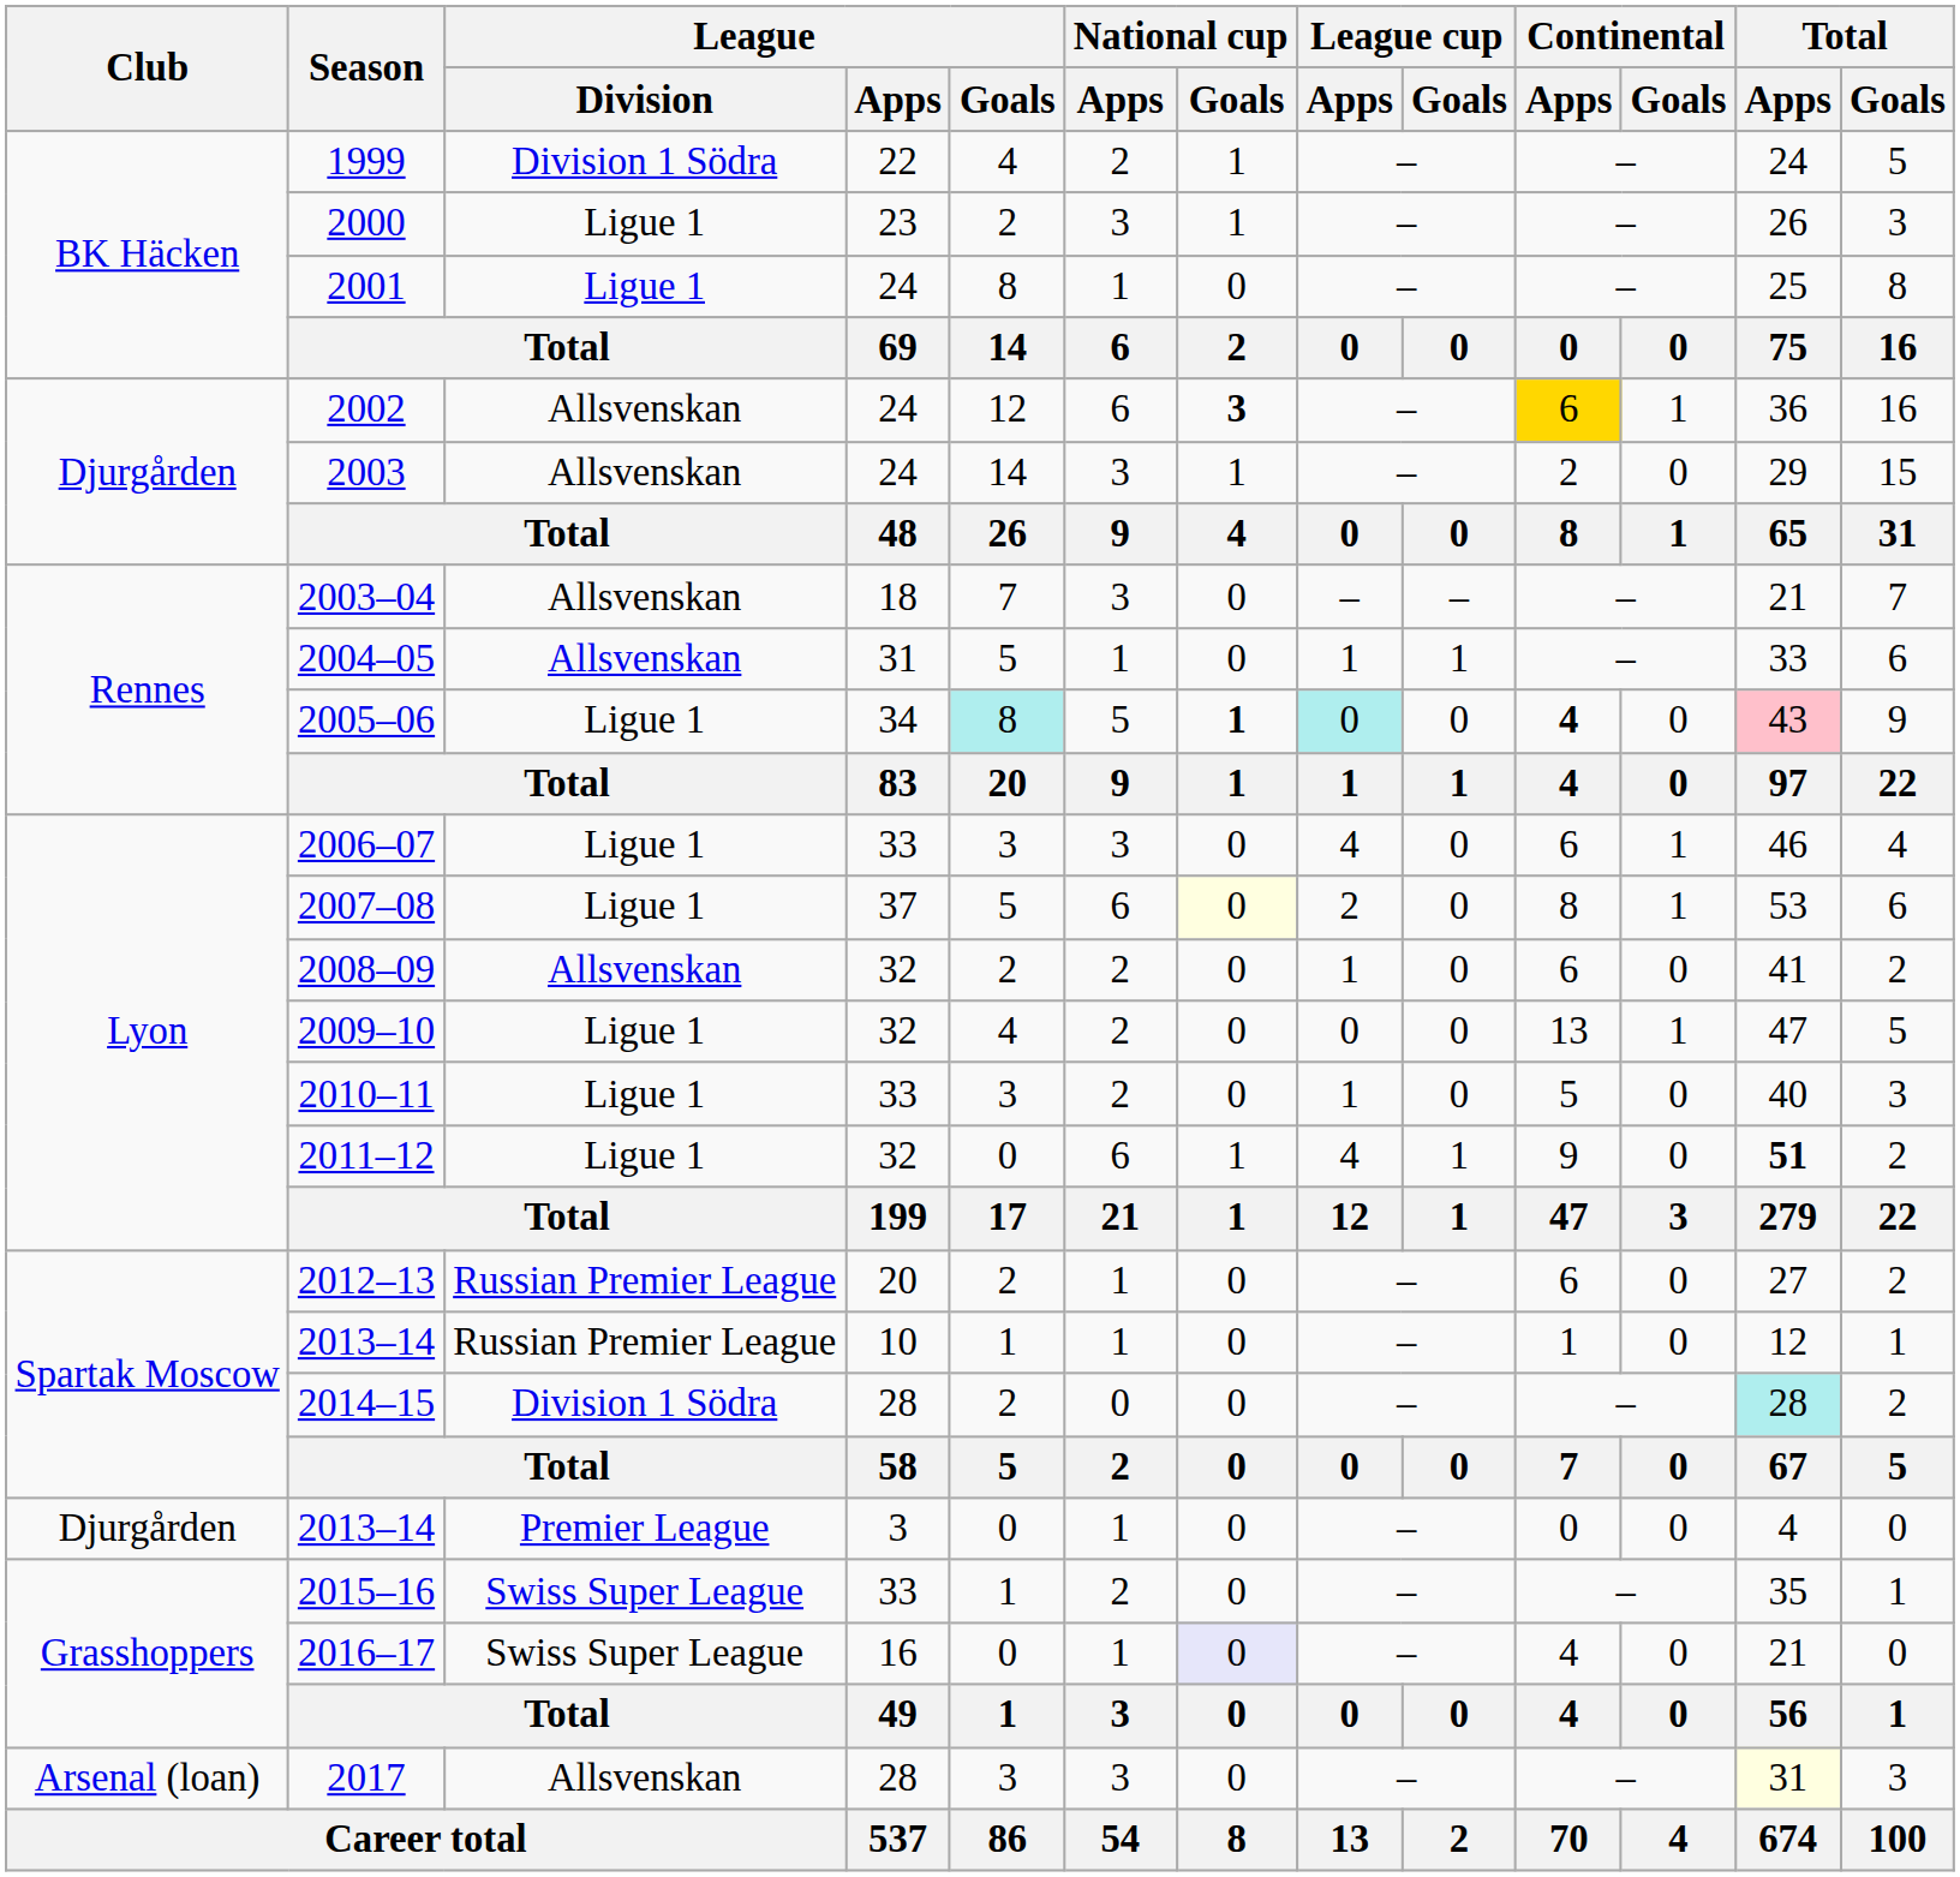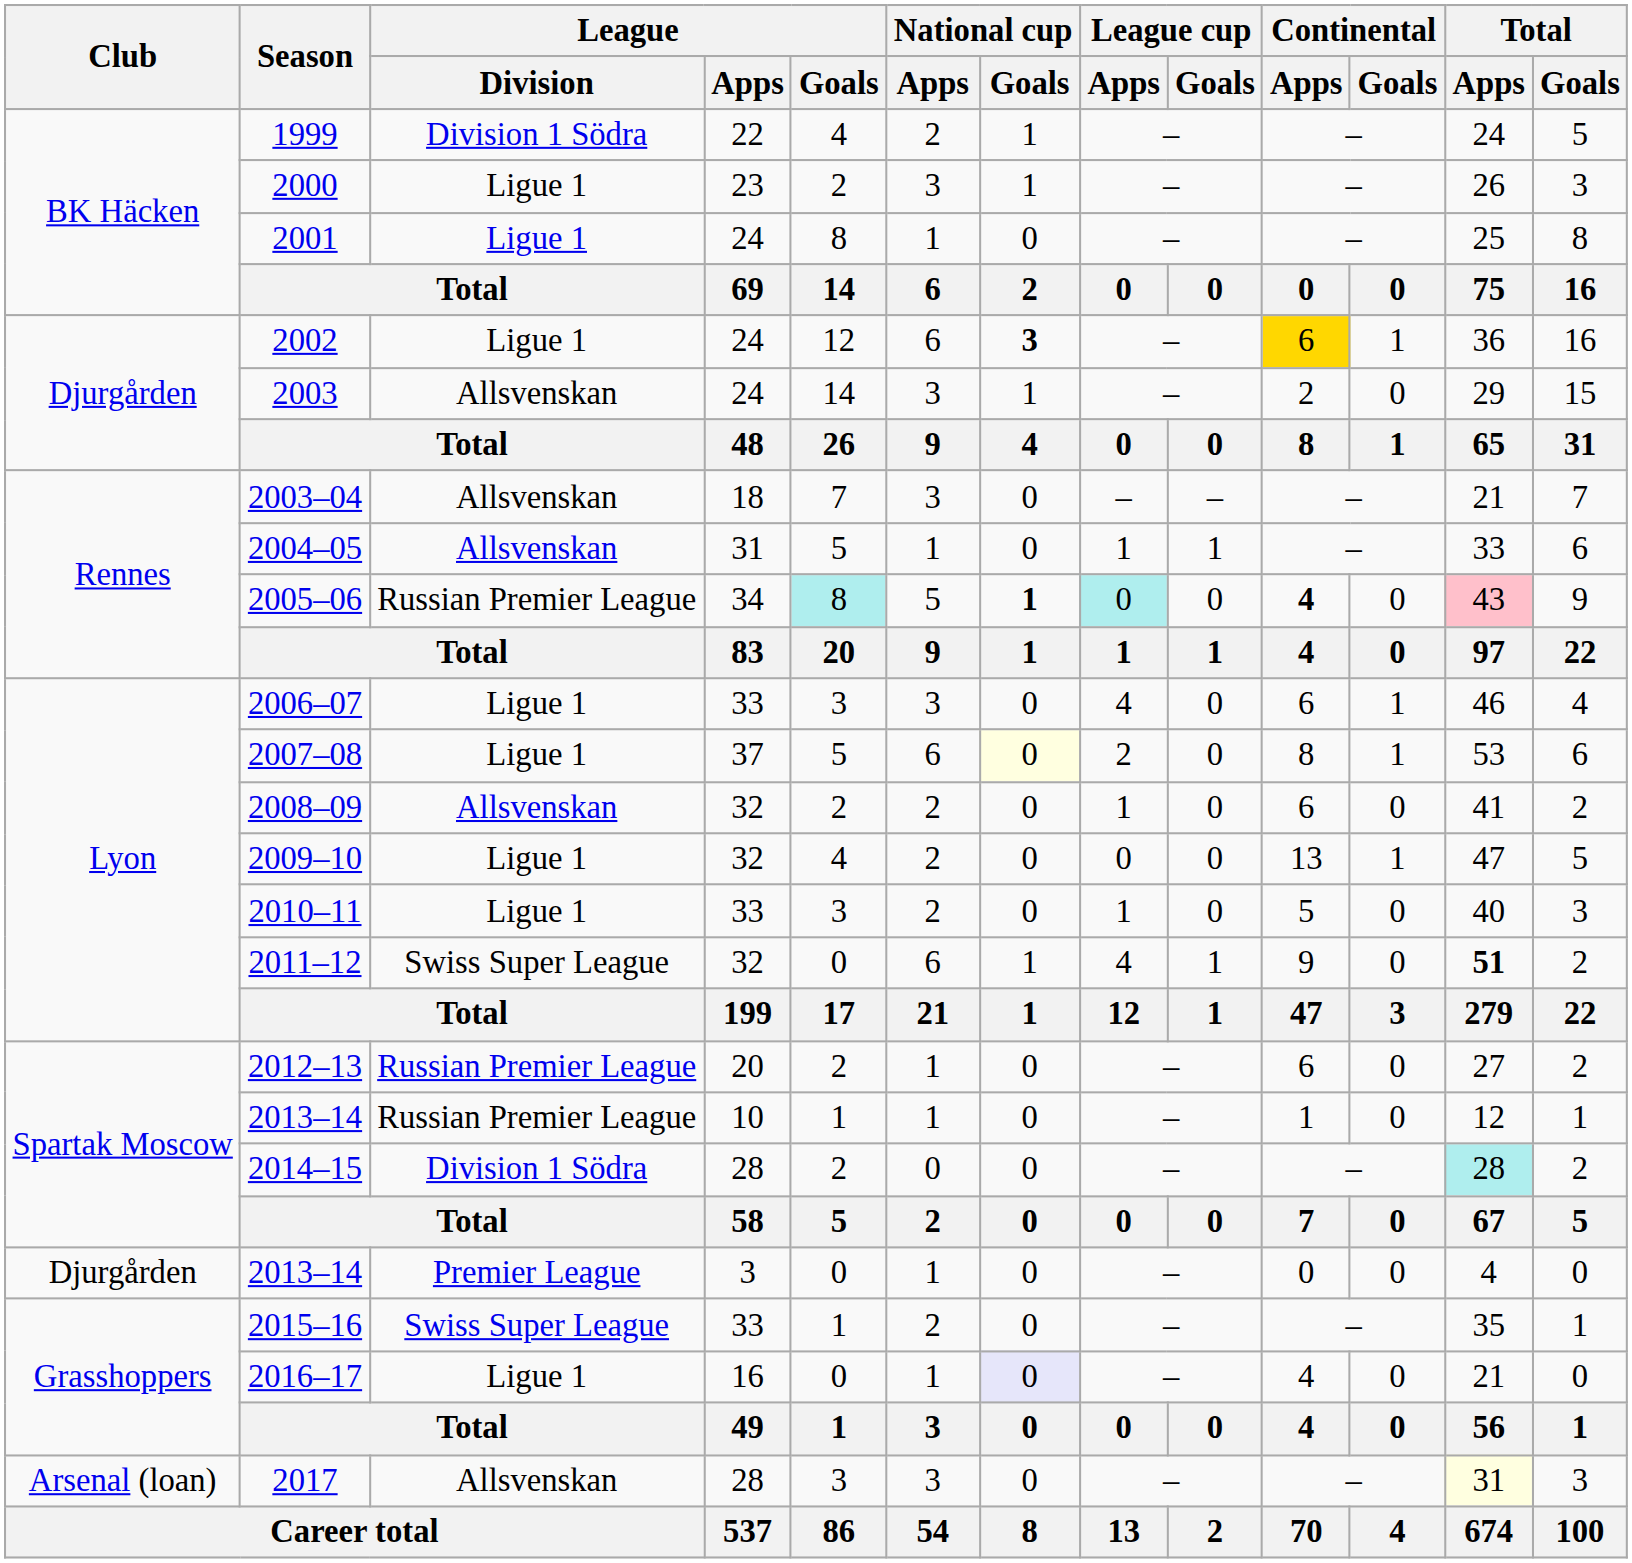2002 | League / Division: Allsvenskan -> Ligue 1
2005–06 | League / Division: Ligue 1 -> Russian Premier League
2011–12 | League / Division: Ligue 1 -> Swiss Super League
2016–17 | League / Division: Swiss Super League -> Ligue 1
